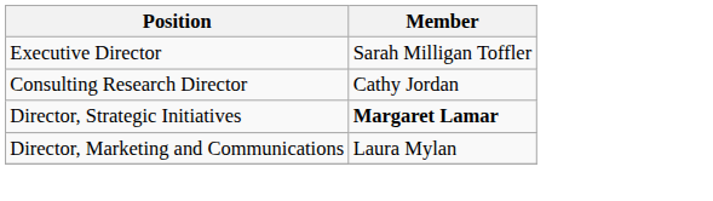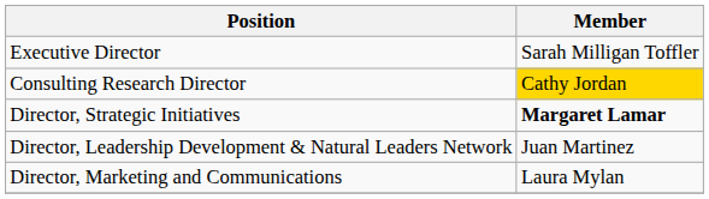Consulting Research Director | Member: no background -> gold background
+ row: Director, Leadership Development & Natural Leaders Network | Juan Martinez
